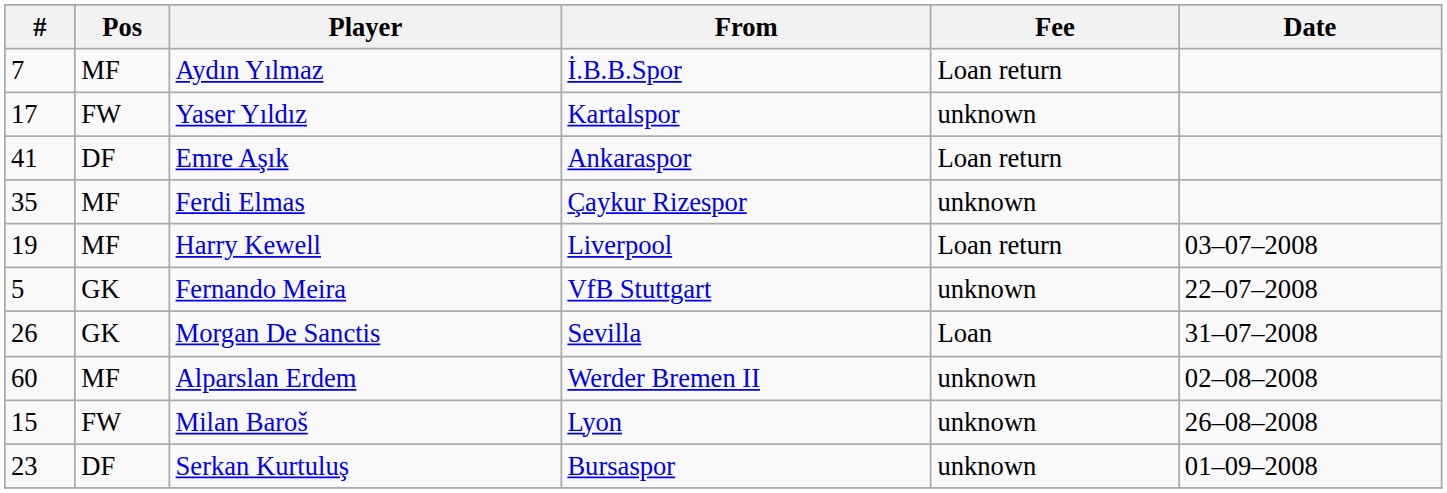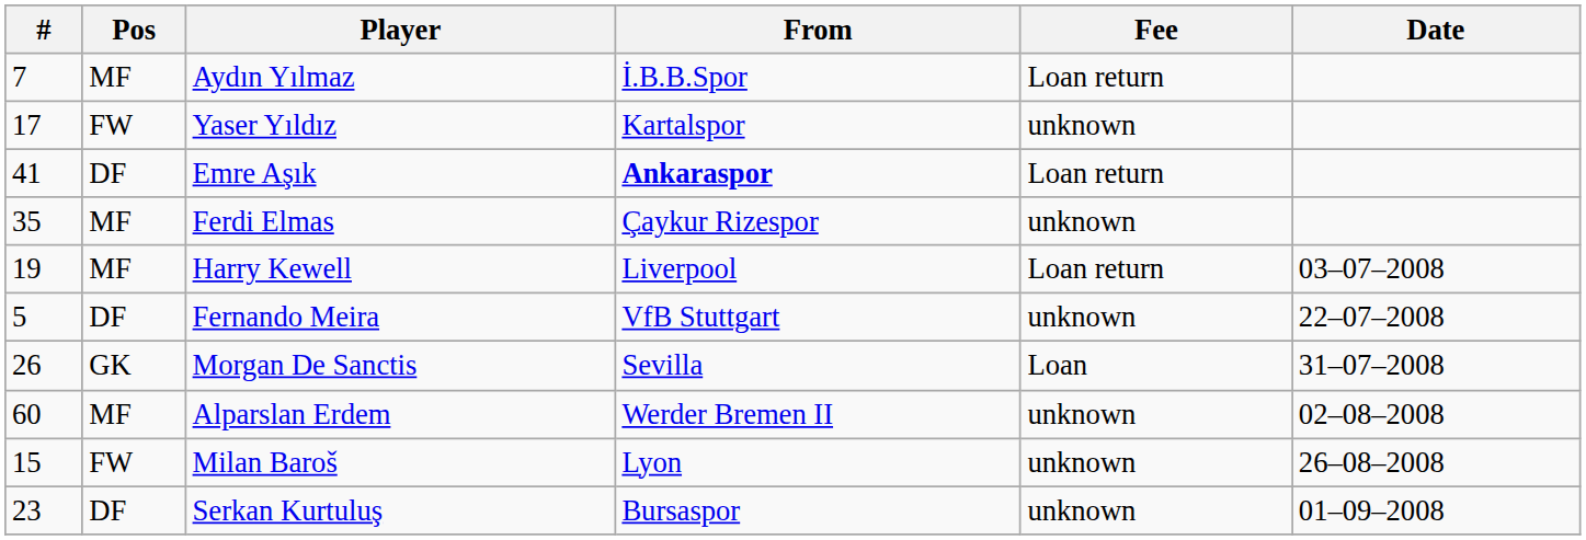Emre Aşık | From: normal -> bold
Fernando Meira | Pos: GK -> DF
